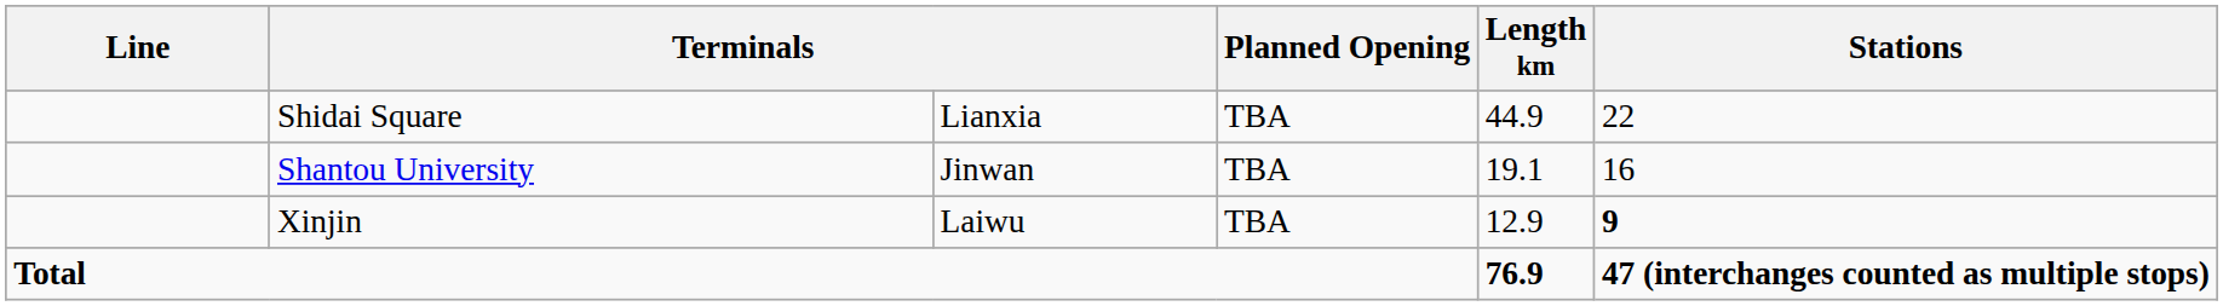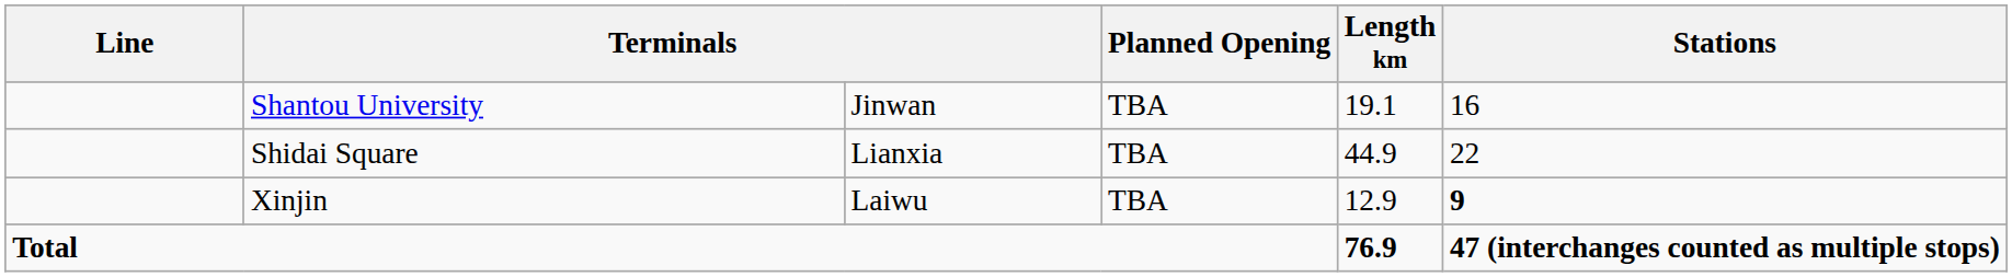rows swapped: Shantou University <-> Shidai Square
